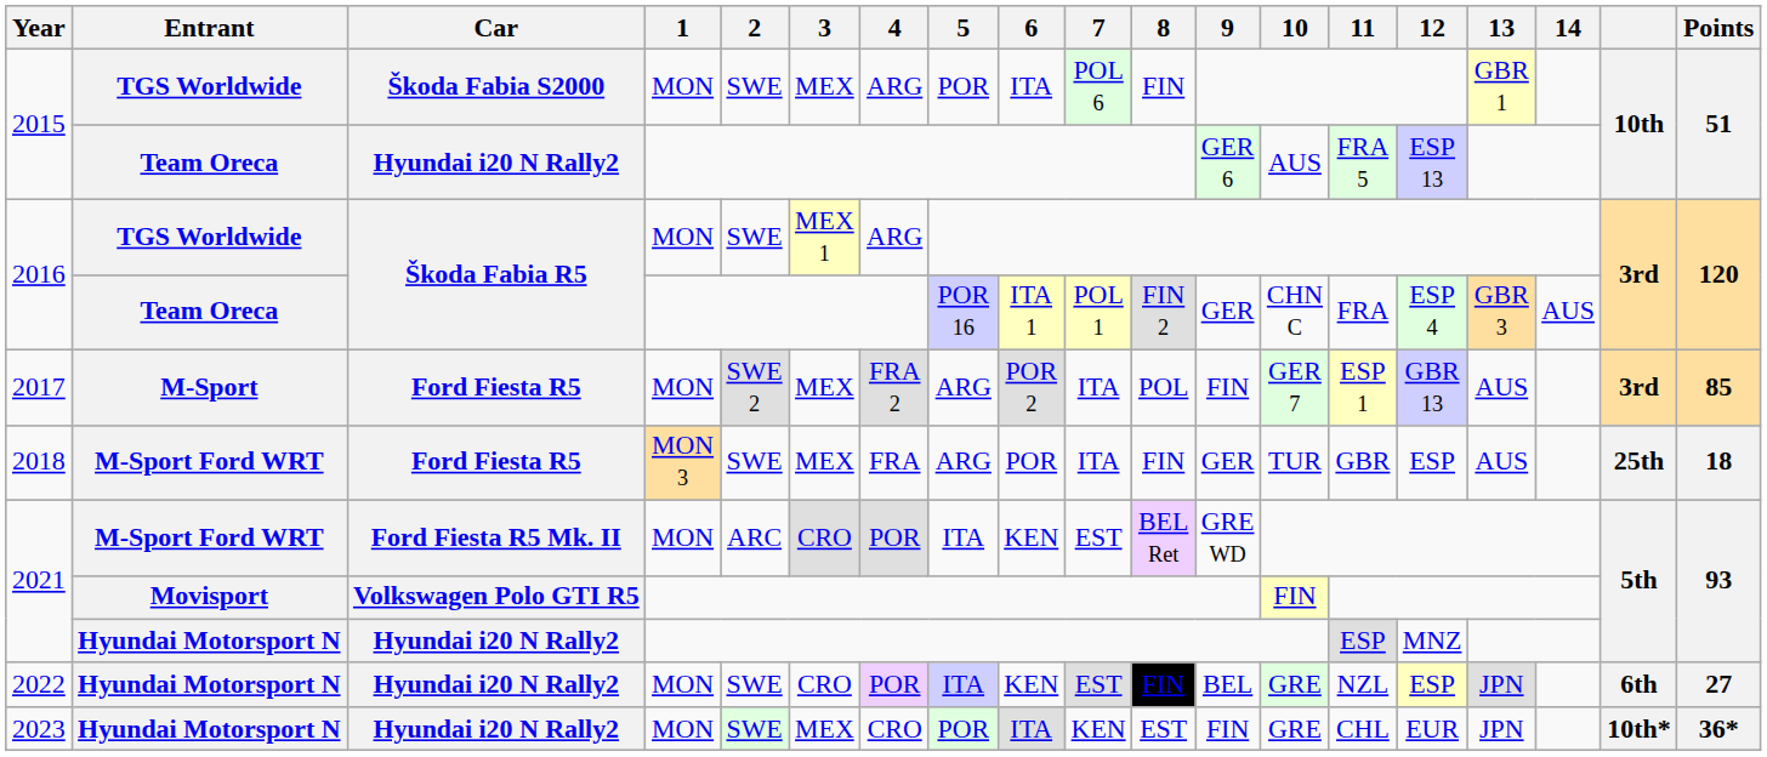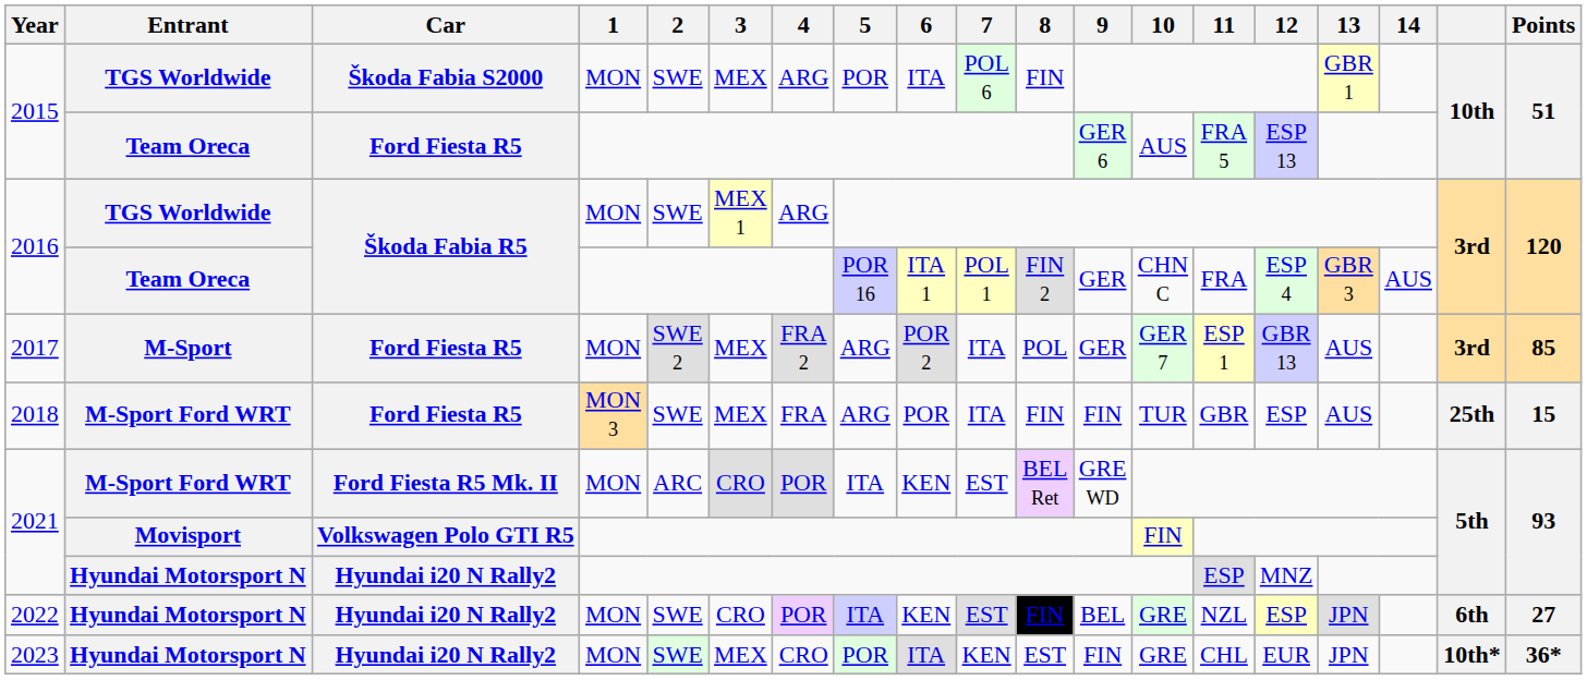2015 / Team Oreca | Car: Hyundai i20 N Rally2 -> Ford Fiesta R5
2017 | 9: FIN -> GER
2018 | 9: GER -> FIN
2018 | Points: 18 -> 15
